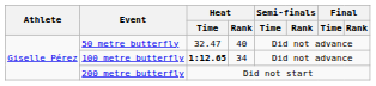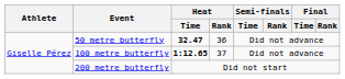50 metre butterfly | Heat / Time: normal -> bold
50 metre butterfly | Heat / Rank: 40 -> 36
100 metre butterfly | Heat / Rank: 34 -> 37
